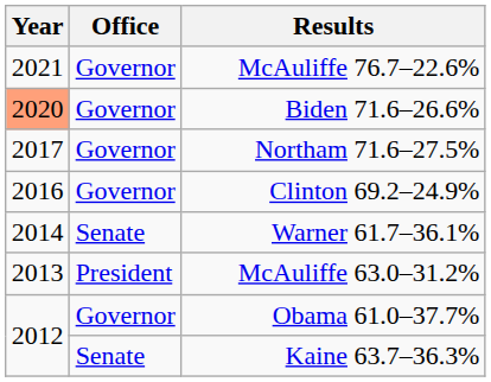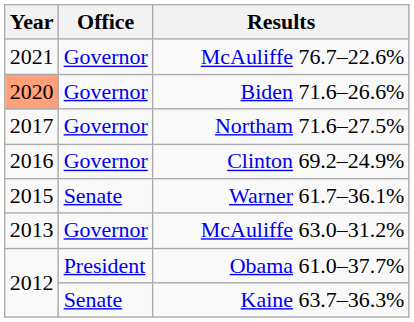Warner 61.7–36.1% | Year: 2014 -> 2015
McAuliffe 63.0–31.2% | Office: President -> Governor
Obama 61.0–37.7% | Office: Governor -> President
